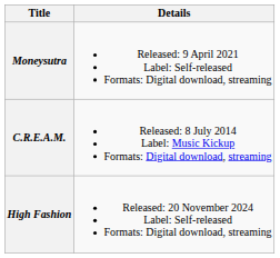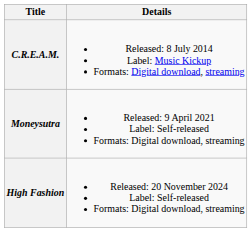rows swapped: C.R.E.A.M. <-> Moneysutra
